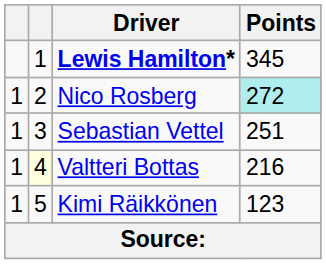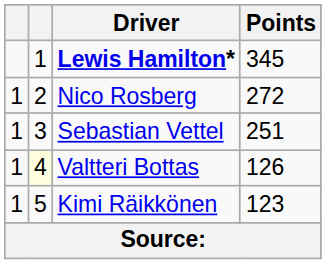Nico Rosberg | Points: paleturquoise background -> no background
Valtteri Bottas | Points: 216 -> 126
